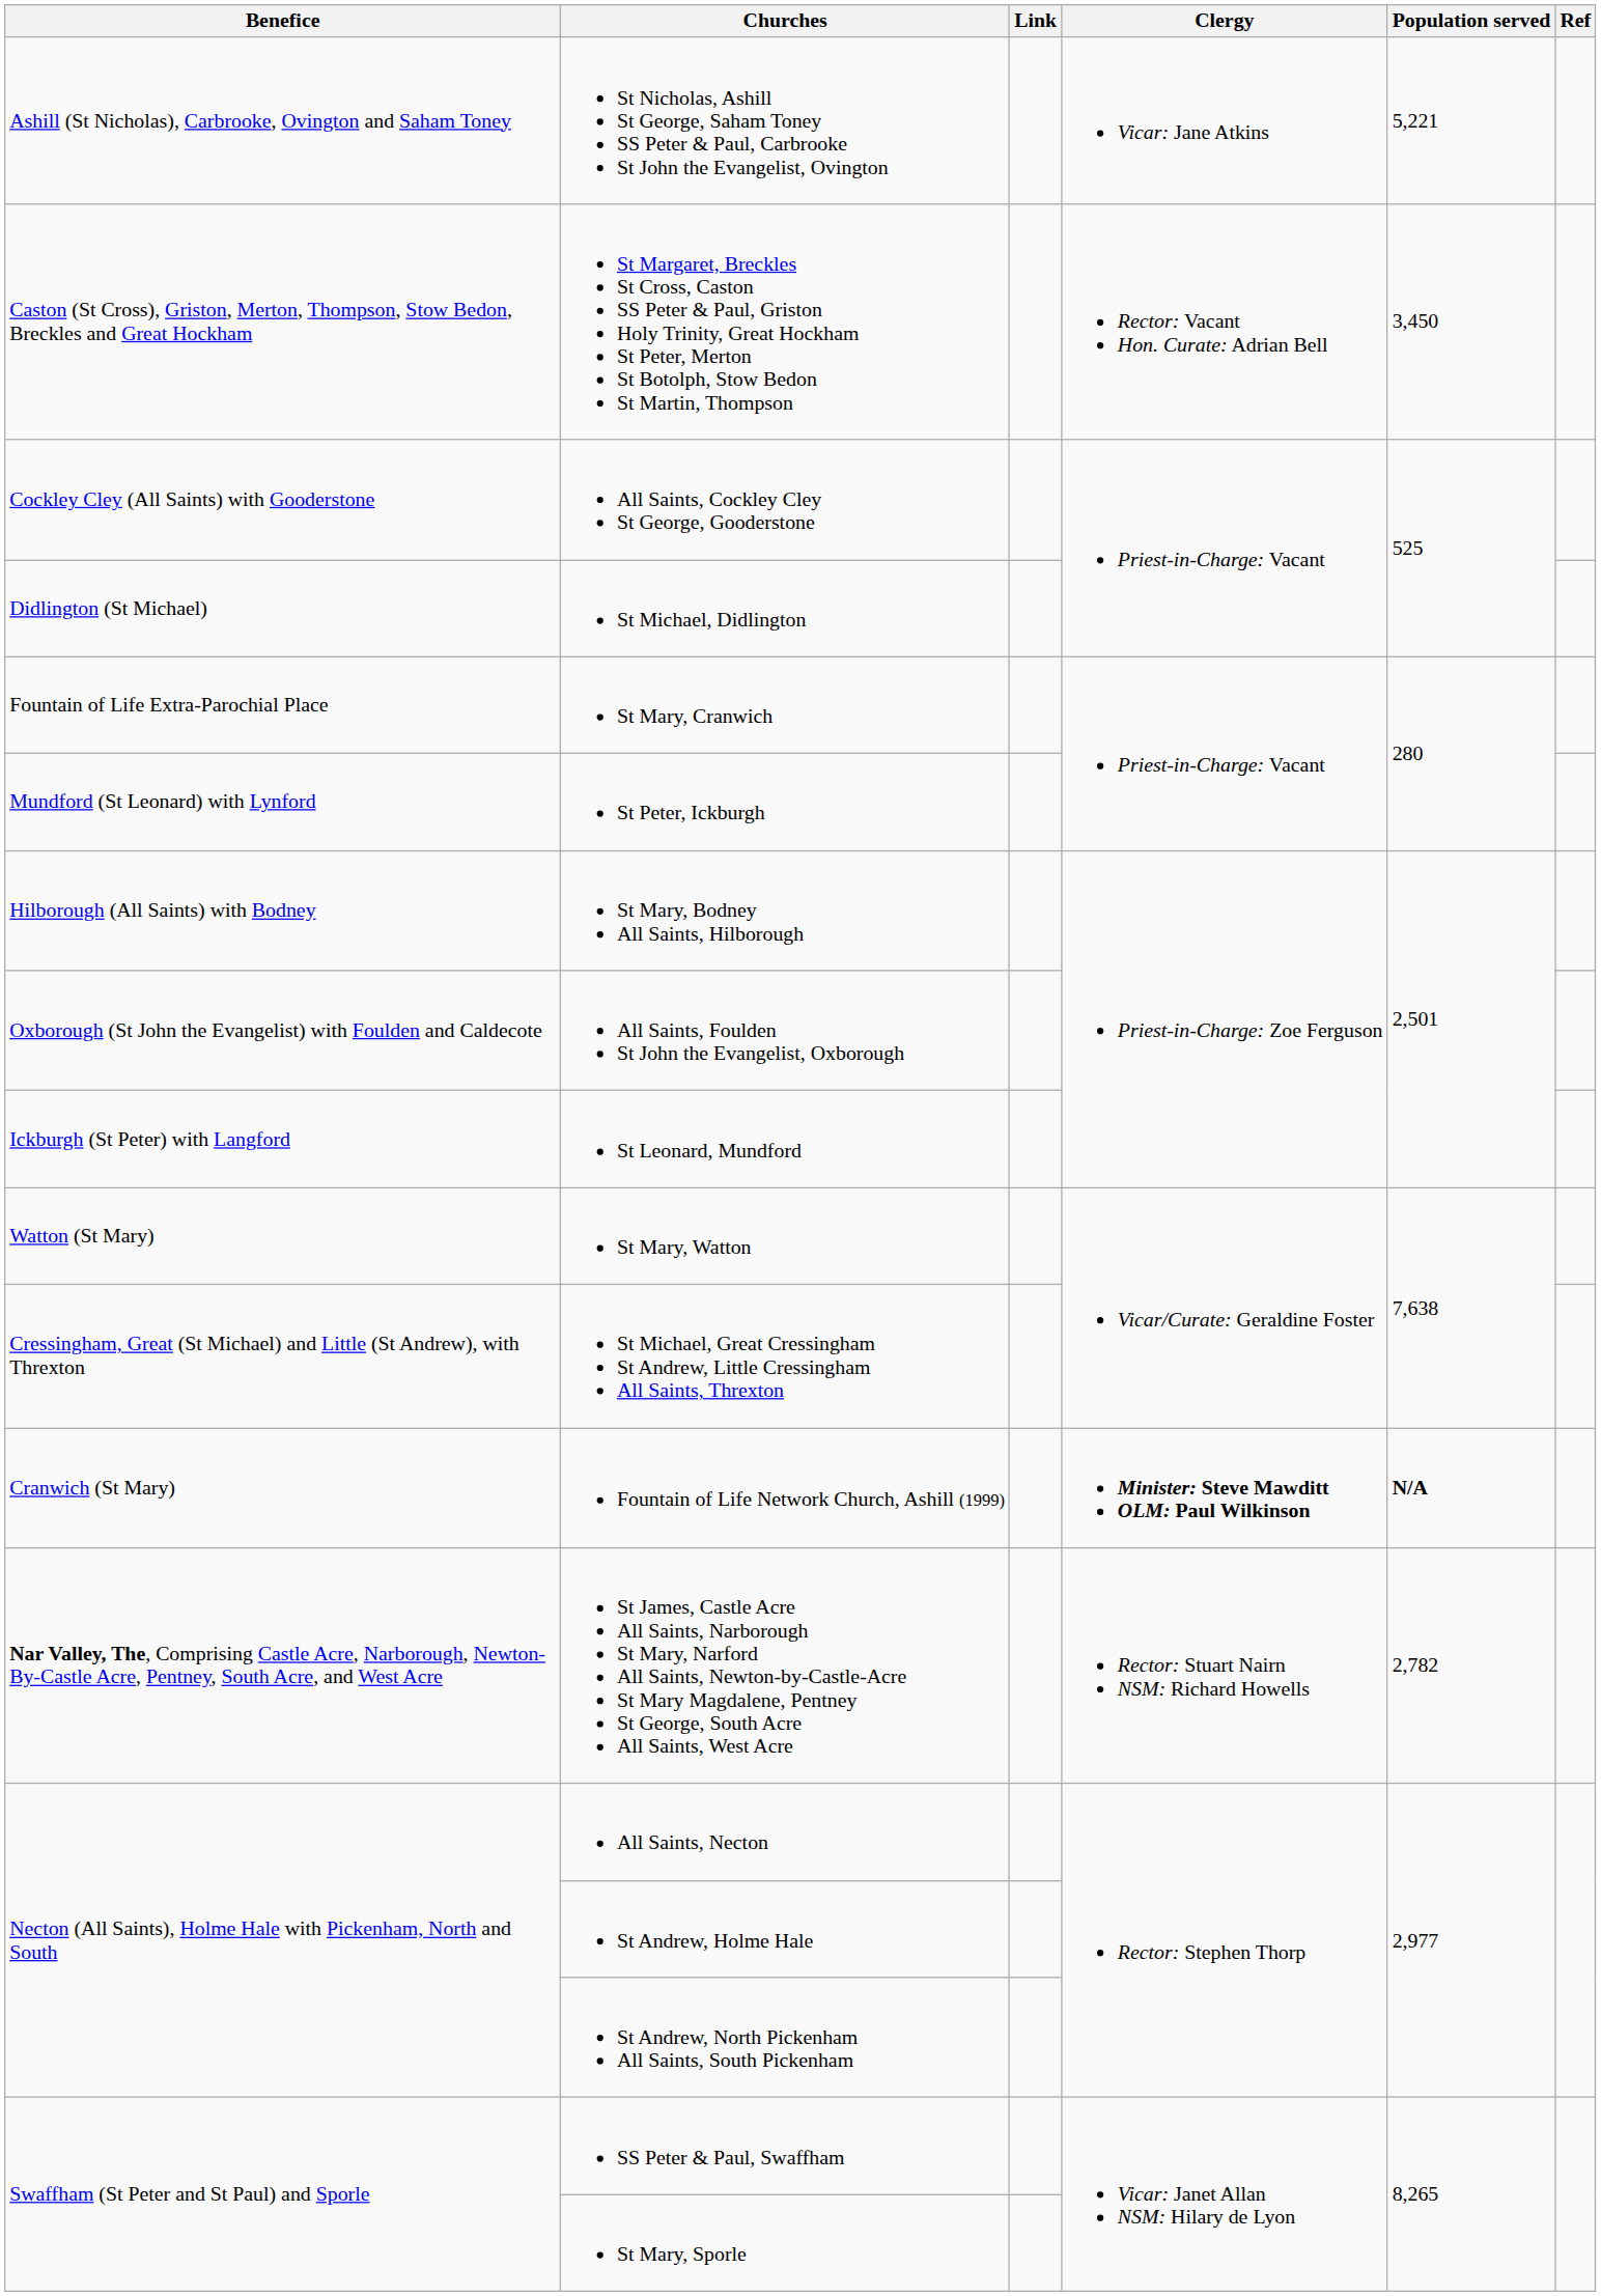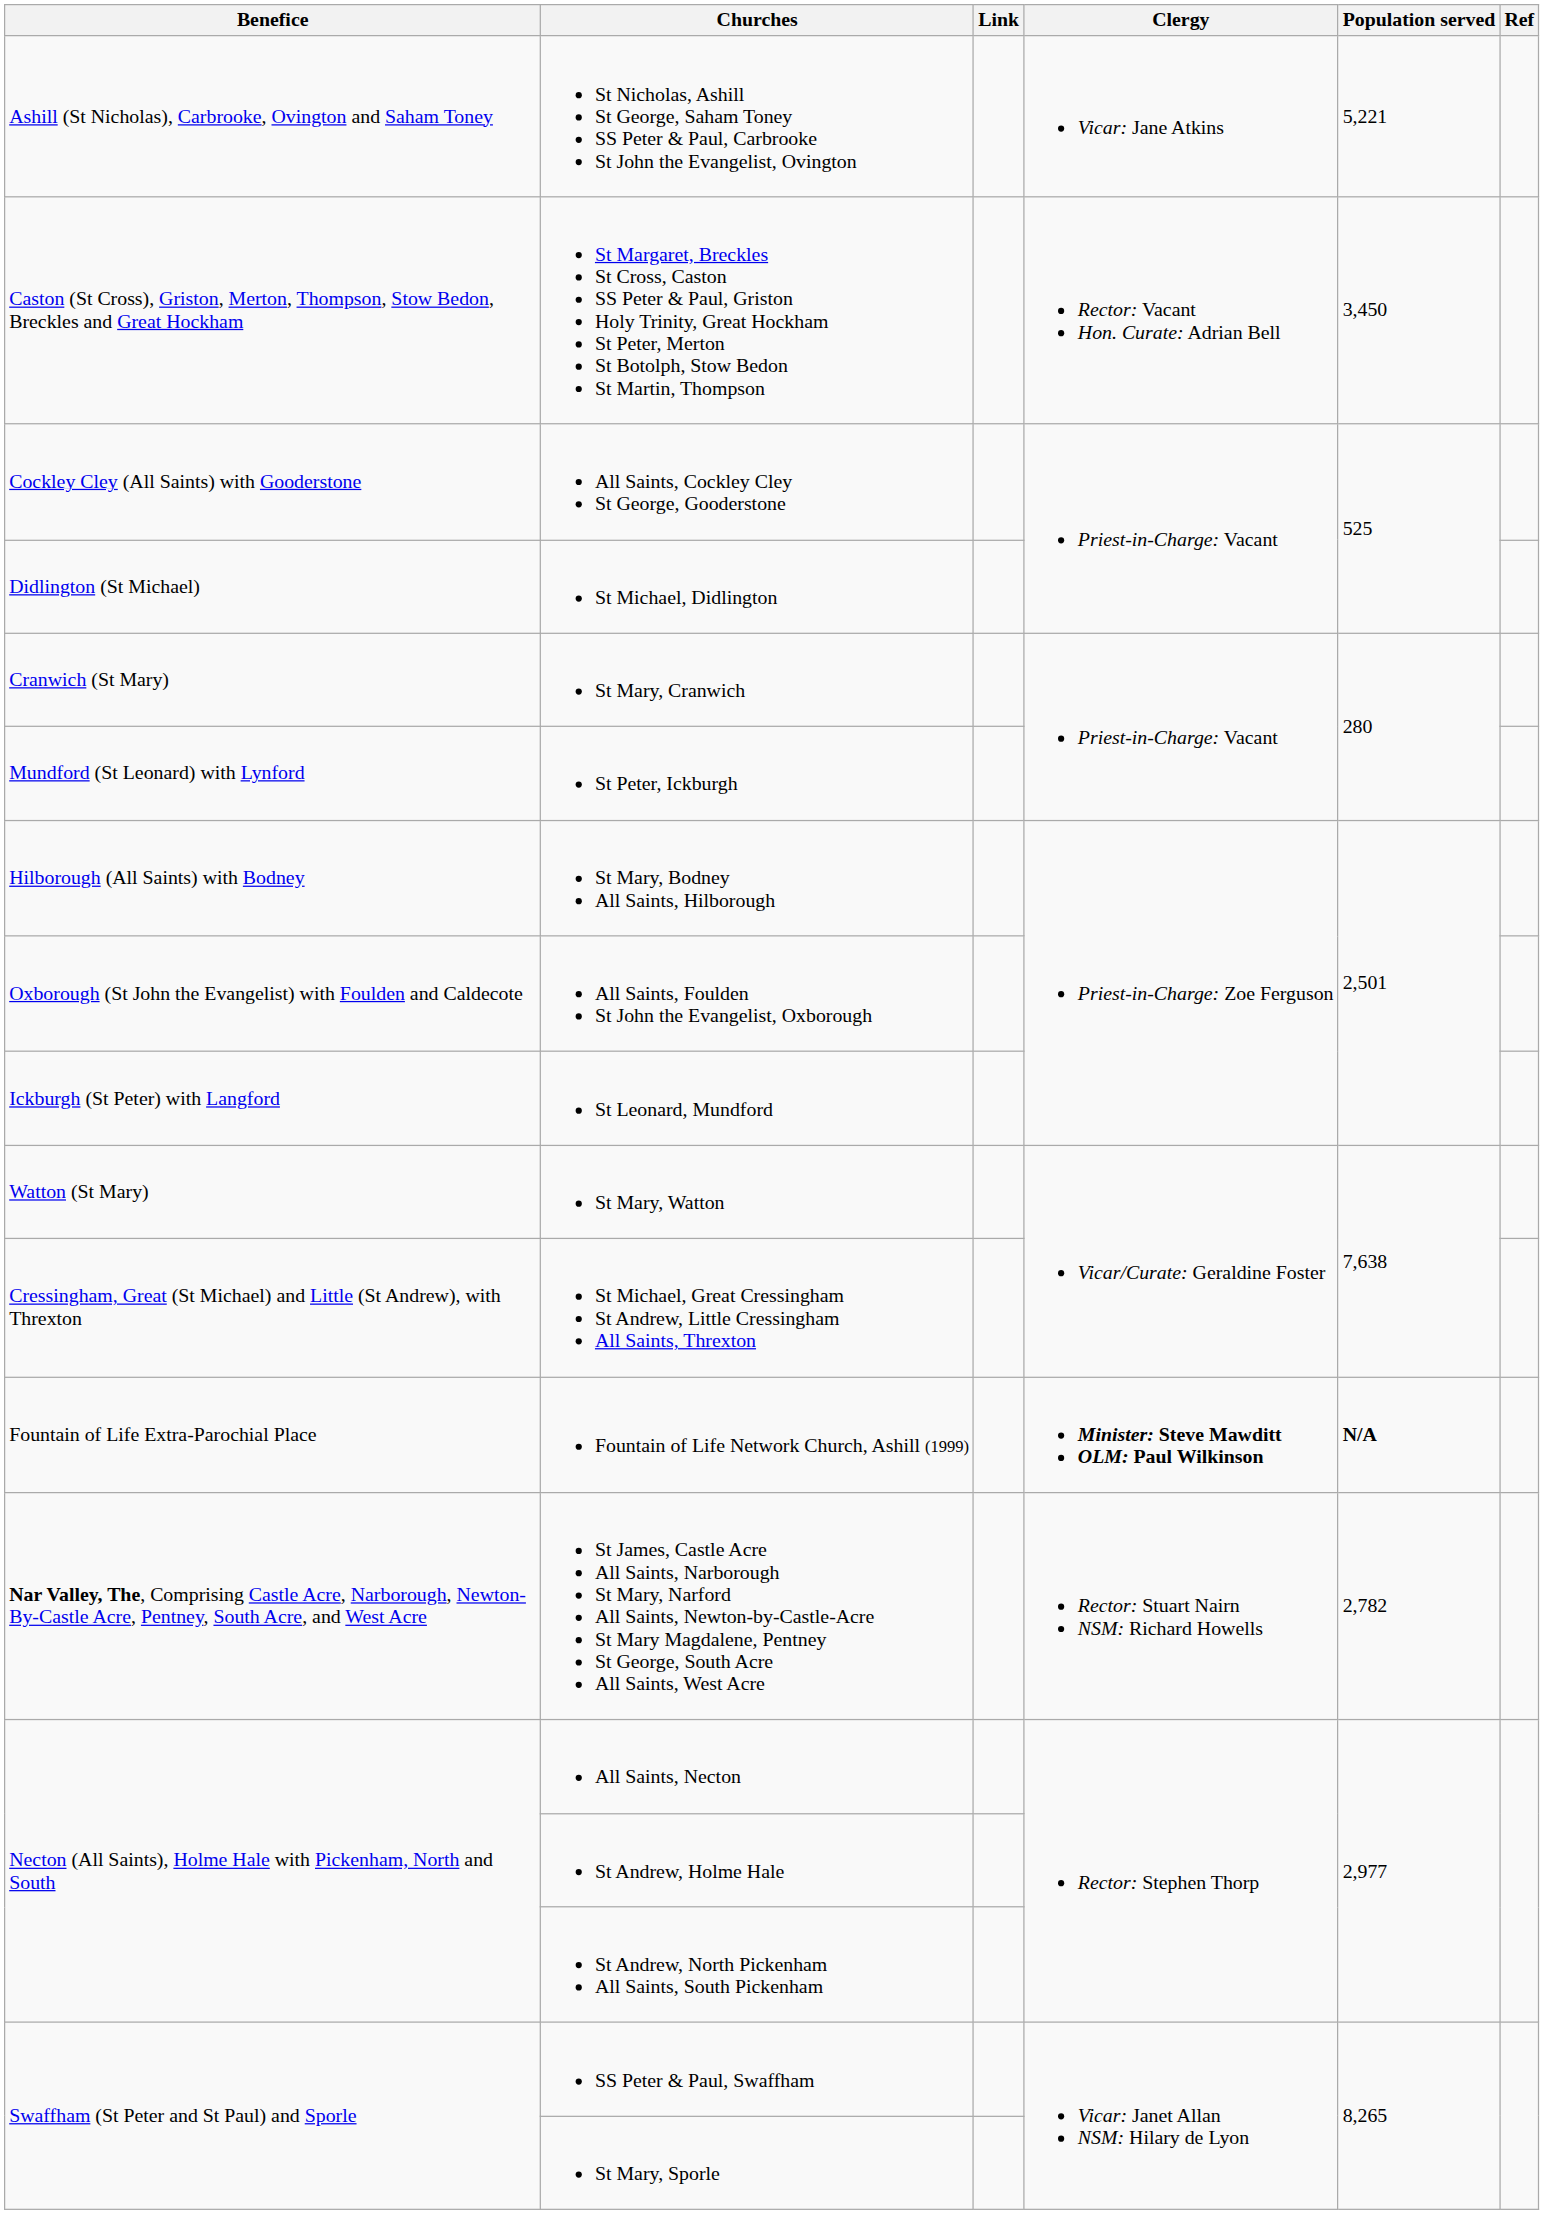St Mary, Cranwich | Benefice: Fountain of Life Extra-Parochial Place -> Cranwich (St Mary)
Fountain of Life Network Church, Ashill (1999) | Benefice: Cranwich (St Mary) -> Fountain of Life Extra-Parochial Place
